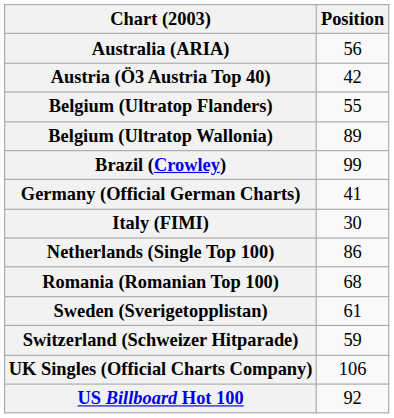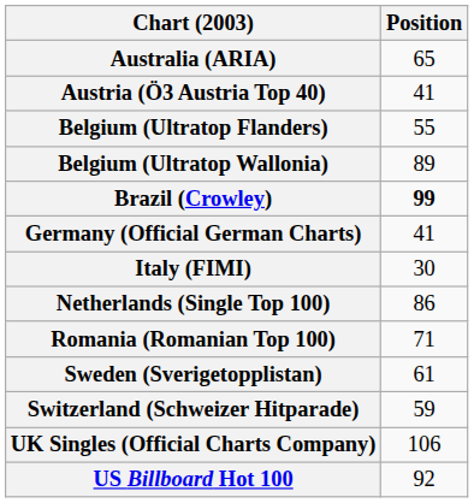Australia (ARIA) | Position: 56 -> 65
Austria (Ö3 Austria Top 40) | Position: 42 -> 41
Brazil (Crowley) | Position: normal -> bold
Romania (Romanian Top 100) | Position: 68 -> 71
